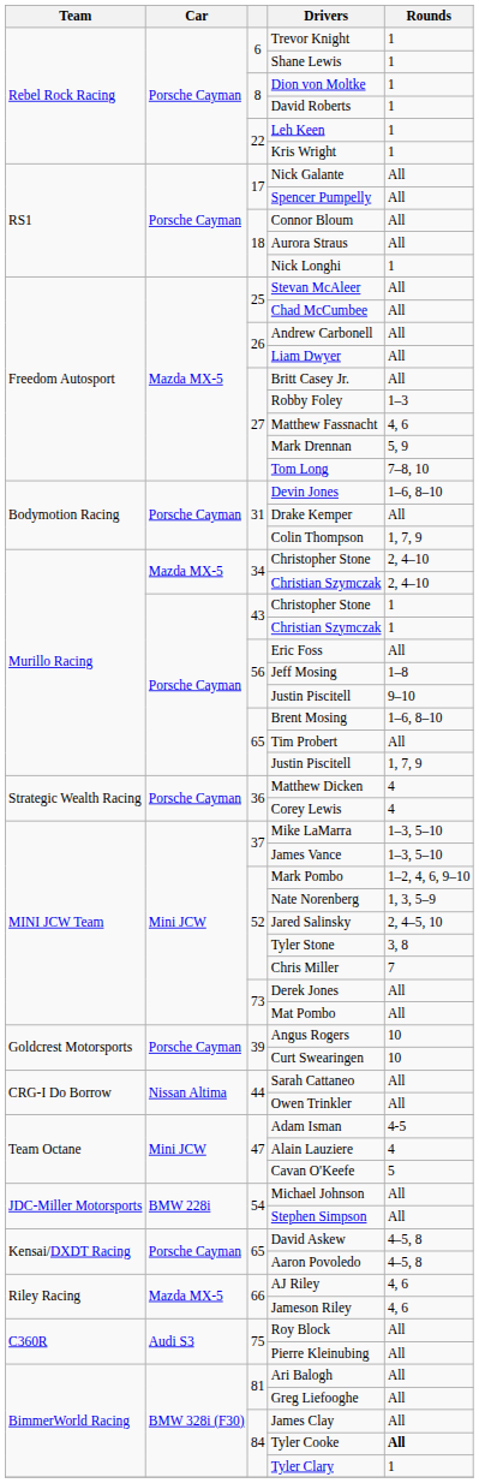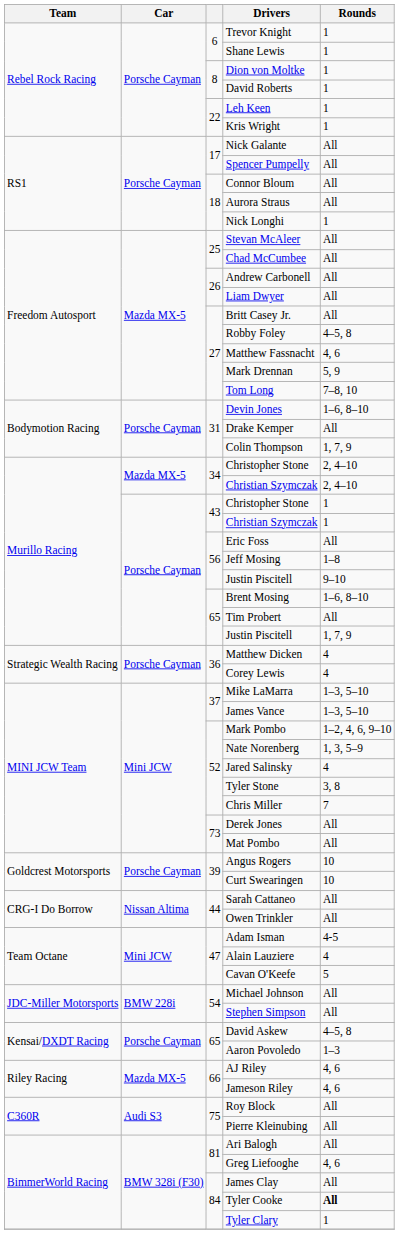Robby Foley | Rounds: 1–3 -> 4–5, 8
Jared Salinsky | Rounds: 2, 4–5, 10 -> 4
Aaron Povoledo | Rounds: 4–5, 8 -> 1–3
Greg Liefooghe | Rounds: All -> 4, 6
